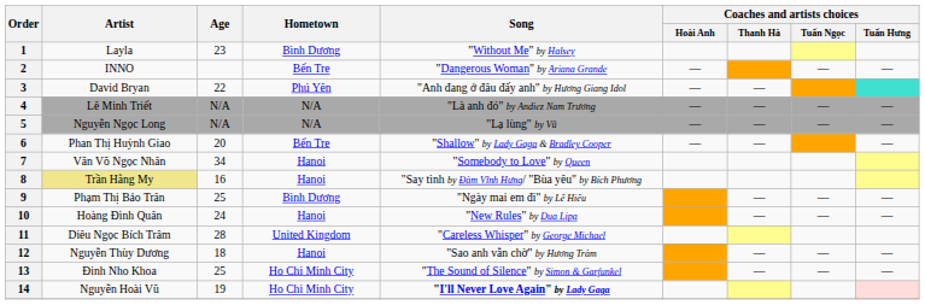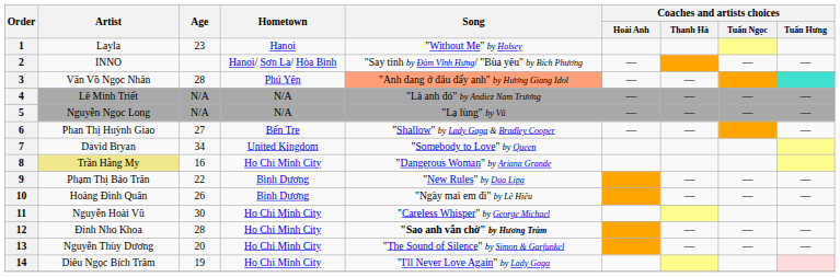1 | Hometown: Bình Dương -> Hanoi
2 | Hometown: Bến Tre -> Hanoi/ Sơn La/ Hòa Bình
2 | Song: "Dangerous Woman" by Ariana Grande -> "Say tình by Đàm Vĩnh Hưng/ "Bùa yêu" by Bích Phương
3 | Artist: David Bryan -> Văn Võ Ngọc Nhân
3 | Age: 22 -> 28
3 | Song: no background -> lightsalmon background
6 | Age: 20 -> 27
7 | Artist: Văn Võ Ngọc Nhân -> David Bryan
7 | Hometown: Hanoi -> United Kingdom
8 | Hometown: Hanoi -> Ho Chi Minh City
8 | Song: "Say tình by Đàm Vĩnh Hưng/ "Bùa yêu" by Bích Phương -> "Dangerous Woman" by Ariana Grande
9 | Age: 25 -> 22
9 | Song: "Ngày mai em đi" by Lê Hiếu -> "New Rules" by Dua Lipa
10 | Age: 24 -> 26
10 | Hometown: Hanoi -> Bình Dương
10 | Song: "New Rules" by Dua Lipa -> "Ngày mai em đi" by Lê Hiếu
11 | Artist: Diêu Ngọc Bích Trâm -> Nguyễn Hoài Vũ
11 | Age: 28 -> 30
11 | Hometown: United Kingdom -> Ho Chi Minh City
12 | Artist: Nguyễn Thùy Dương -> Đinh Nho Khoa
12 | Age: 18 -> 28
12 | Hometown: Hanoi -> Ho Chi Minh City
12 | Song: normal -> bold
13 | Artist: Đinh Nho Khoa -> Nguyễn Thùy Dương
13 | Age: 25 -> 20
14 | Artist: Nguyễn Hoài Vũ -> Diêu Ngọc Bích Trâm
14 | Song: bold -> normal
